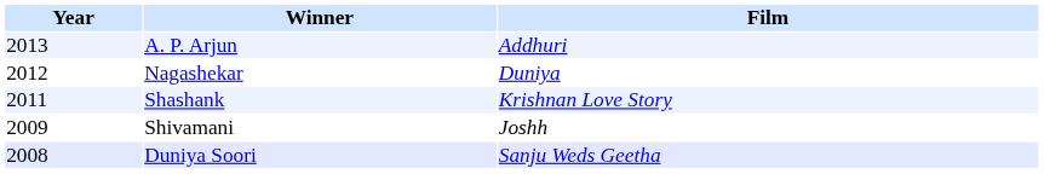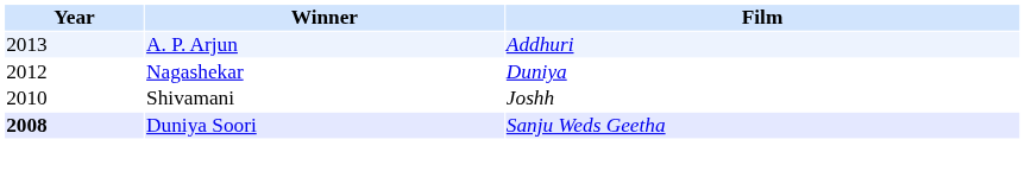- row: 2011 | Shashank | Krishnan Love Story
Shivamani | Year: 2009 -> 2010
Duniya Soori | Year: normal -> bold
